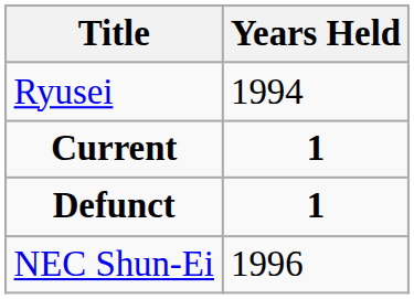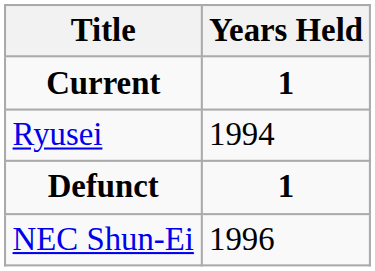rows swapped: Current <-> Ryusei
